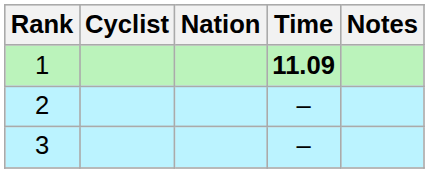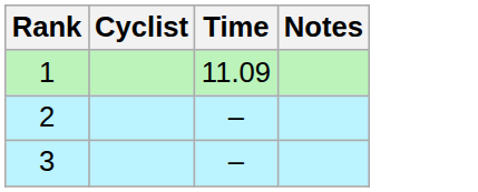- column: Nation
1 | Time: bold -> normal
